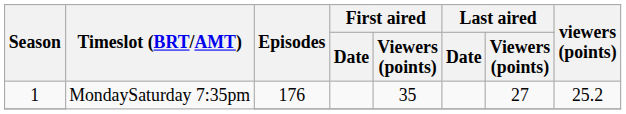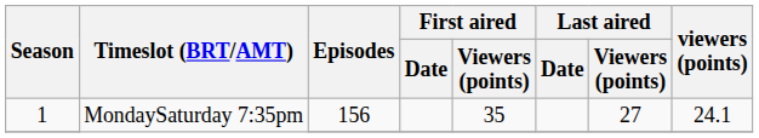1 / MondaySaturday 7:35pm | Episodes: 176 -> 156
1 / MondaySaturday 7:35pm | viewers (points): 25.2 -> 24.1
